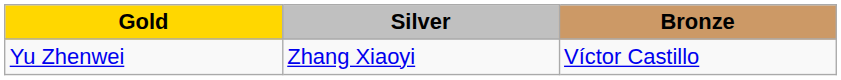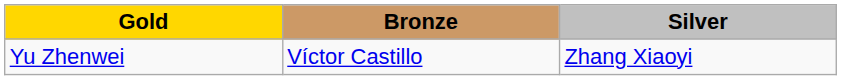columns swapped: Silver <-> Bronze
